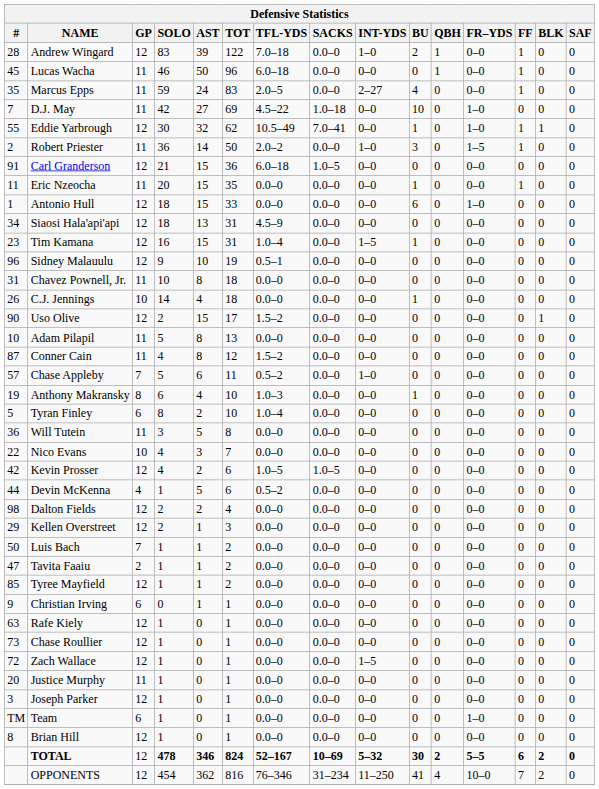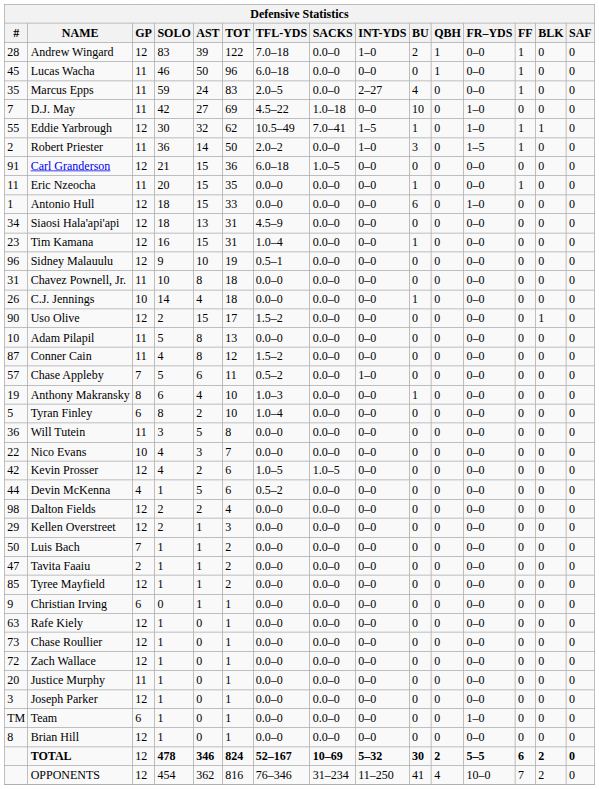Eddie Yarbrough | INT-YDS: 0–0 -> 1–5
Tim Kamana | INT-YDS: 1–5 -> 0–0
Zach Wallace | INT-YDS: 1–5 -> 0–0
